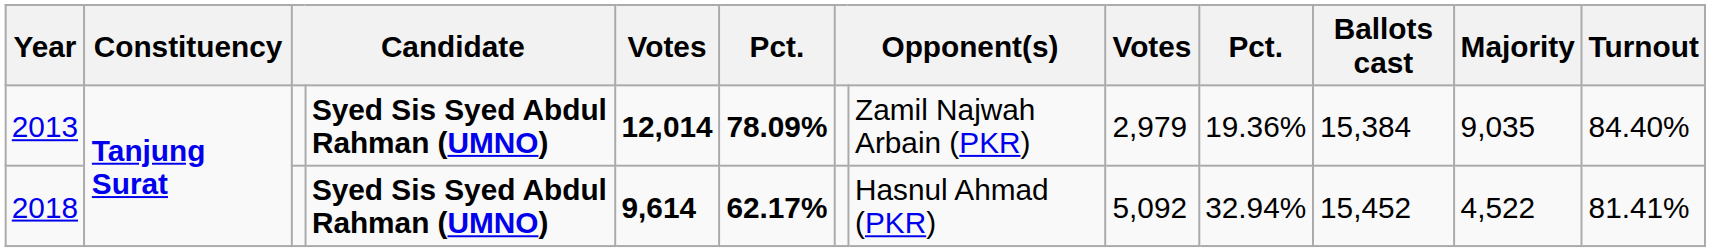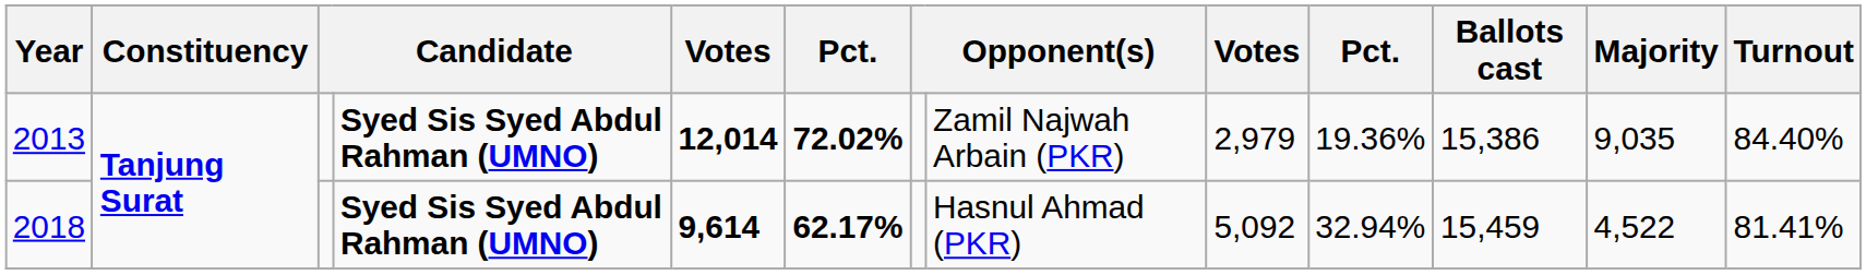2013 | column 6: 78.09% -> 72.02%
2013 | Ballots cast: 15,384 -> 15,386
2018 | Ballots cast: 15,452 -> 15,459
